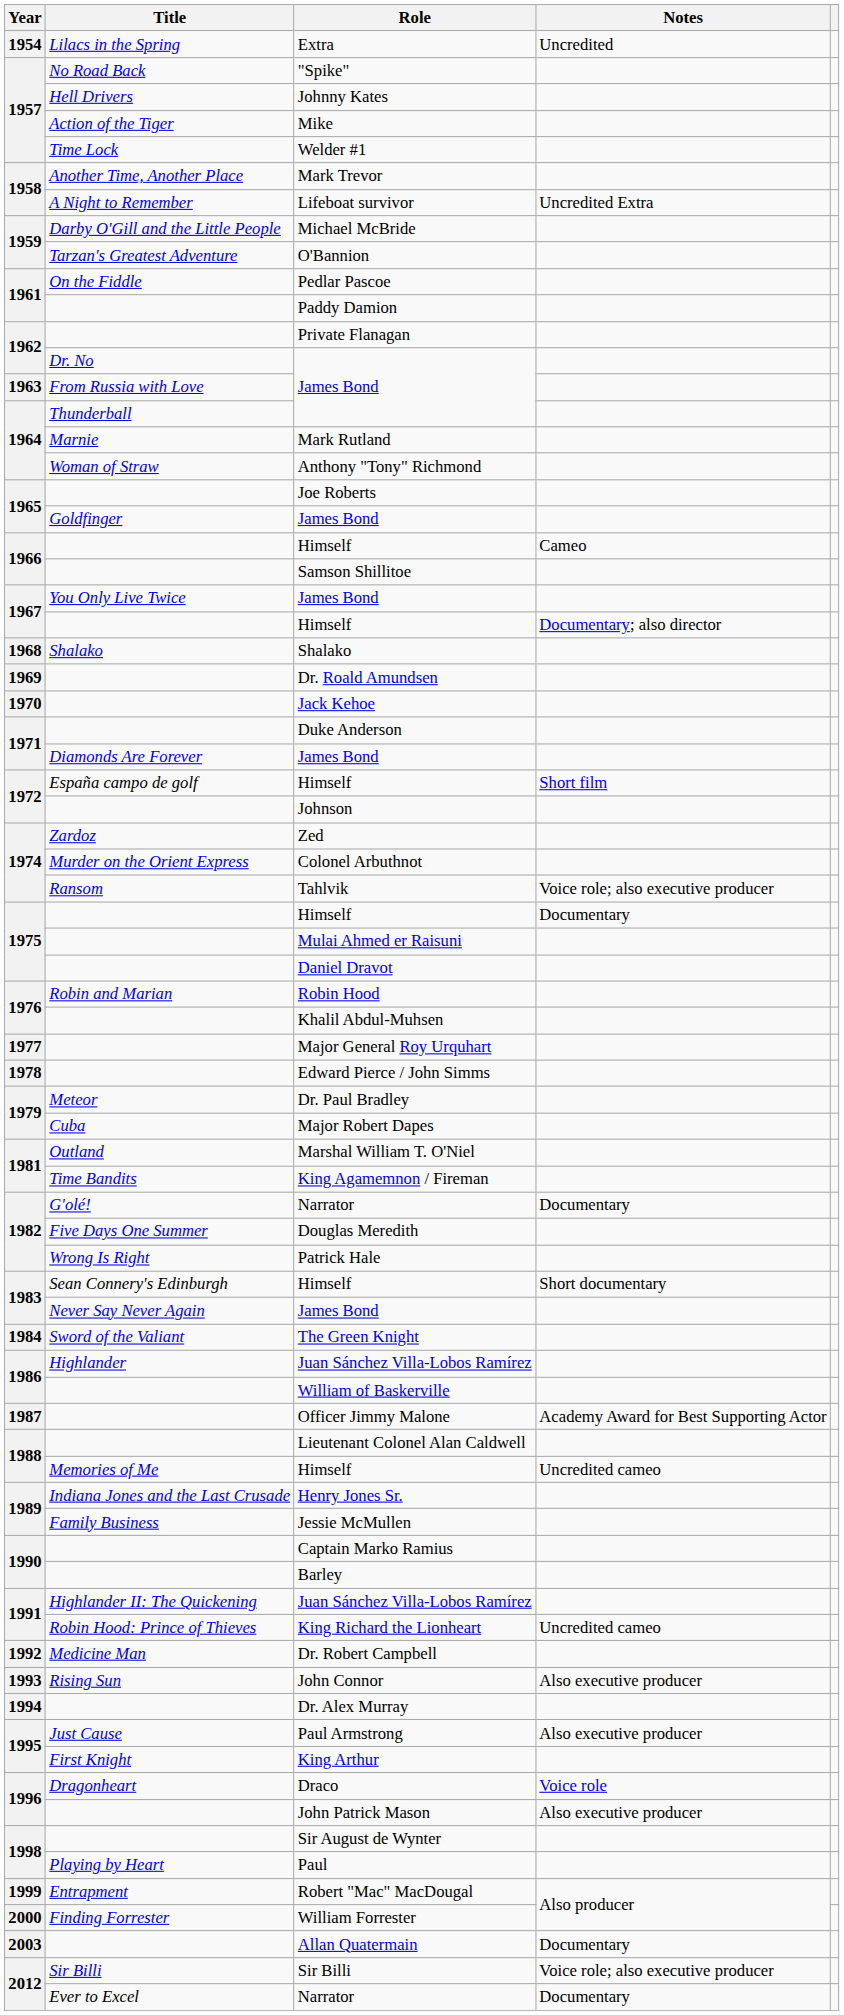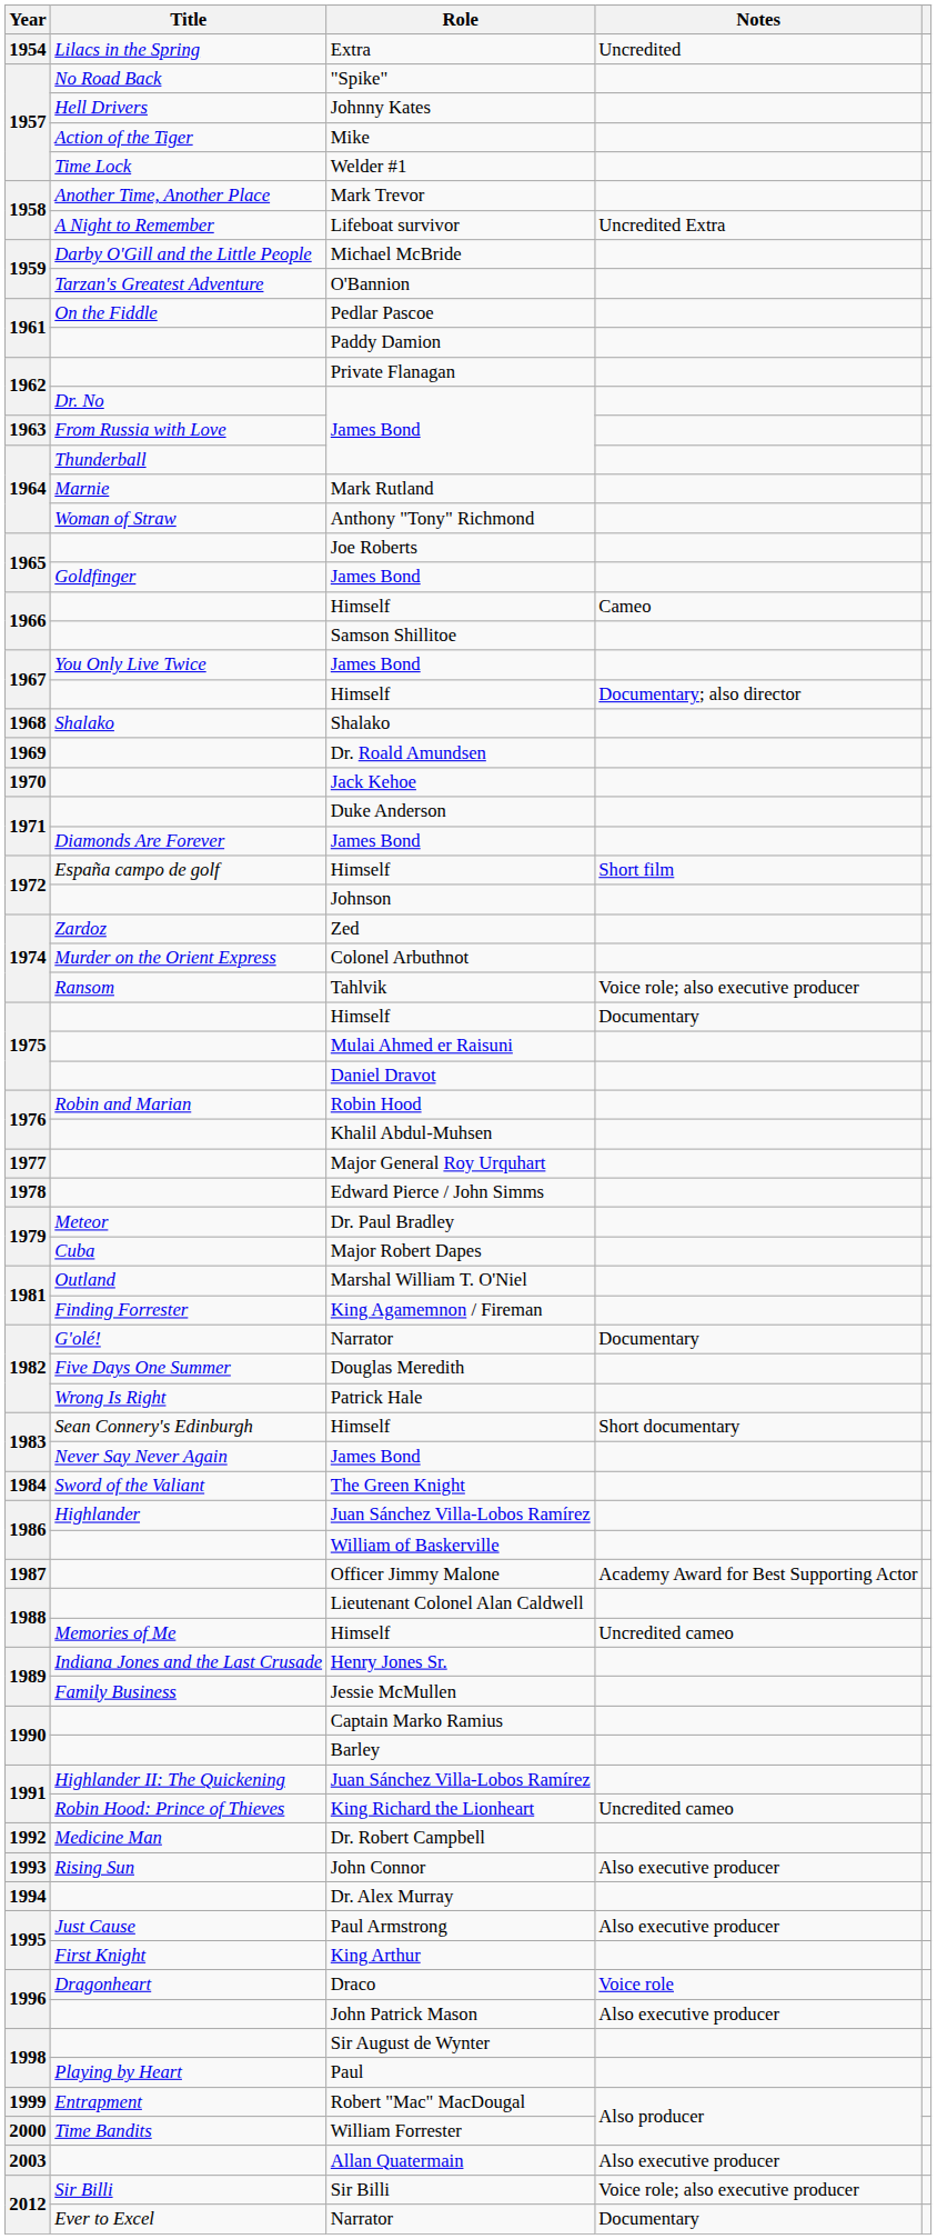King Agamemnon / Fireman | Title: Time Bandits -> Finding Forrester
William Forrester | Title: Finding Forrester -> Time Bandits
Allan Quatermain | Notes: Documentary -> Also executive producer
